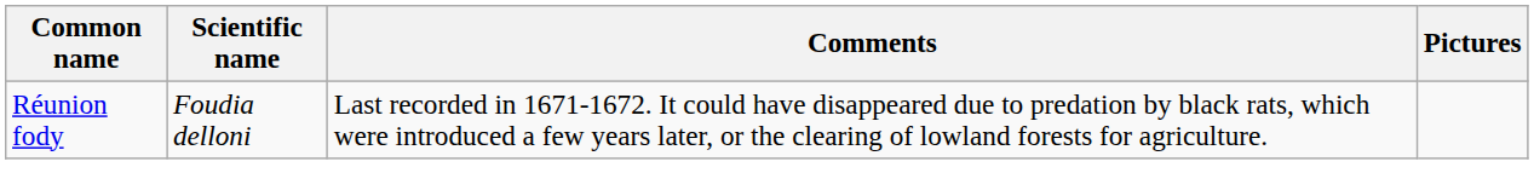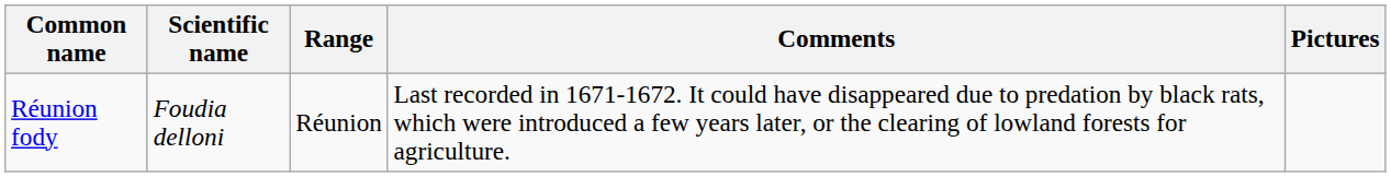+ column: Range | Réunion
